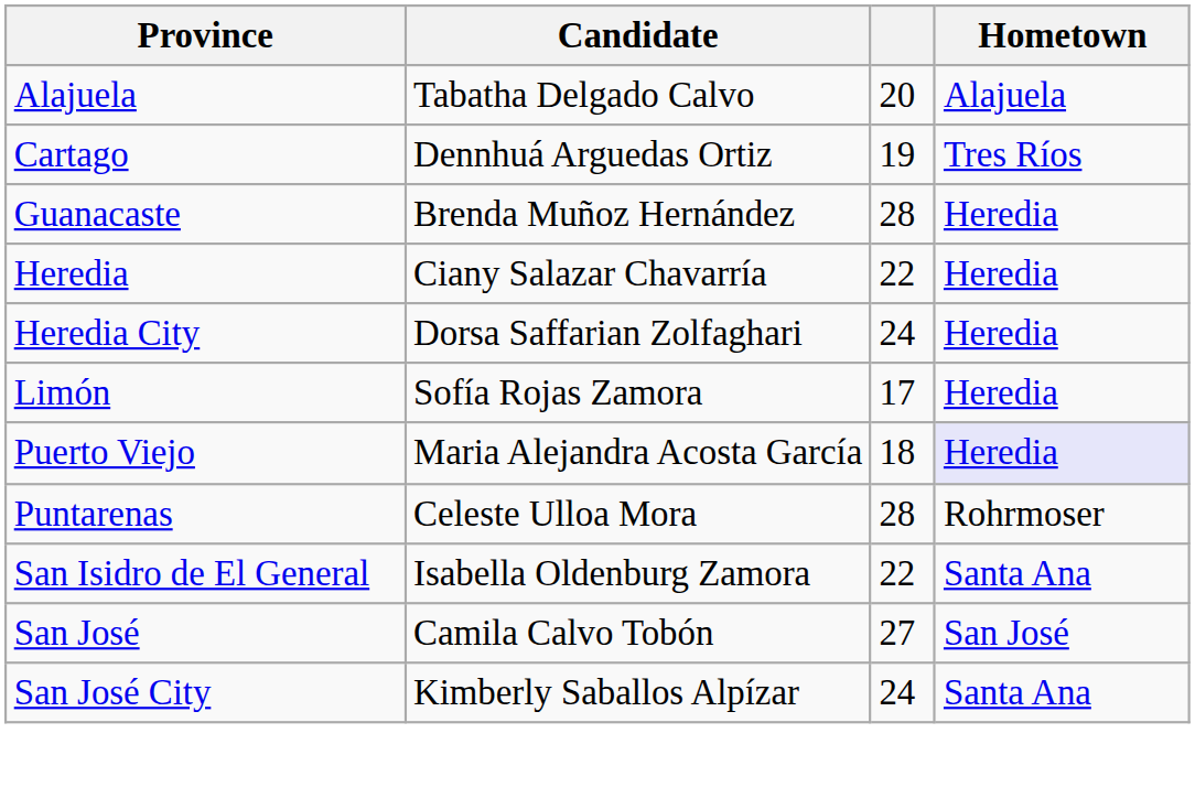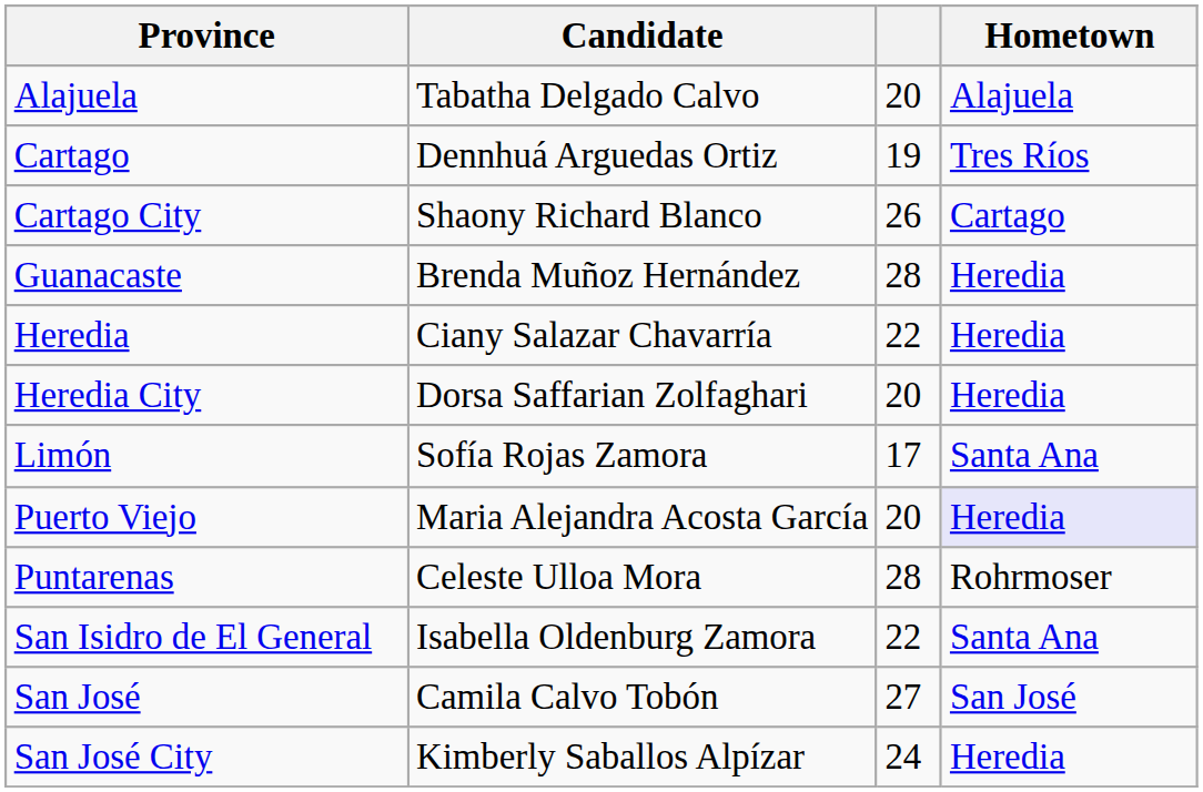+ row: Cartago City | Shaony Richard Blanco | 26 | Cartago
Heredia City | column 3: 24 -> 20
Limón | Hometown: Heredia -> Santa Ana
Puerto Viejo | column 3: 18 -> 20
San José City | Hometown: Santa Ana -> Heredia
